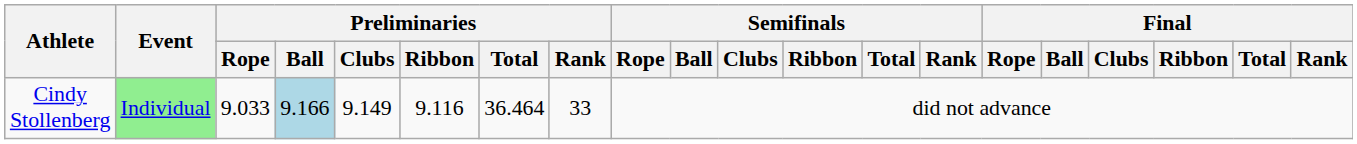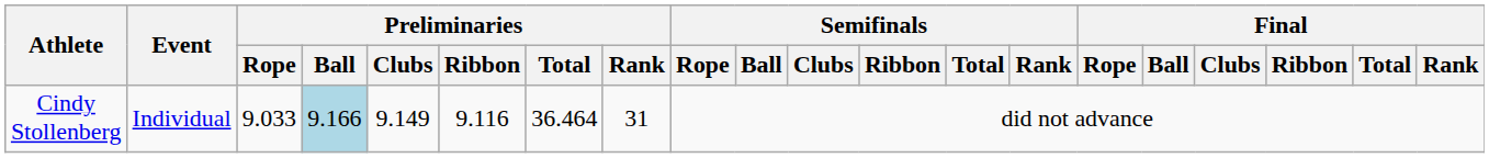Cindy Stollenberg | Event: lightgreen background -> no background
Cindy Stollenberg | Preliminaries / Rank: 33 -> 31
